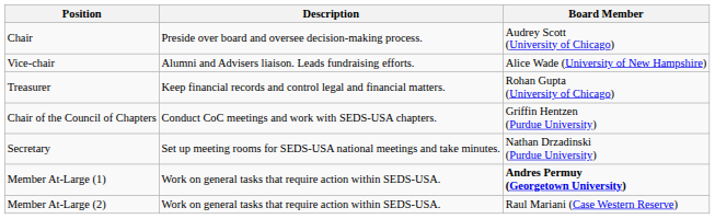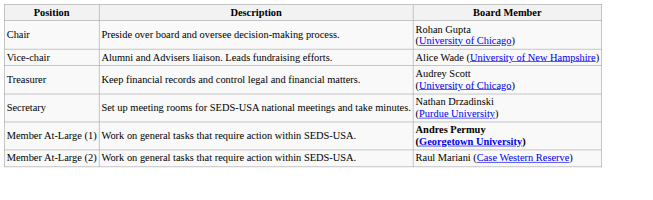Chair | Board Member: Audrey Scott (University of Chicago) -> Rohan Gupta (University of Chicago)
Treasurer | Board Member: Rohan Gupta (University of Chicago) -> Audrey Scott (University of Chicago)
- row: Chair of the Council of Chapters | Conduct CoC meetings and work with SEDS-USA chapters. | Griffin Hentzen (Purdue University)
